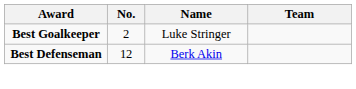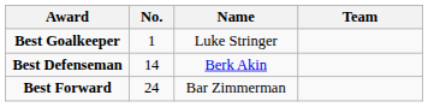Best Goalkeeper | No.: 2 -> 1
Best Defenseman | No.: 12 -> 14
+ row: Best Forward | 24 | Bar Zimmerman
